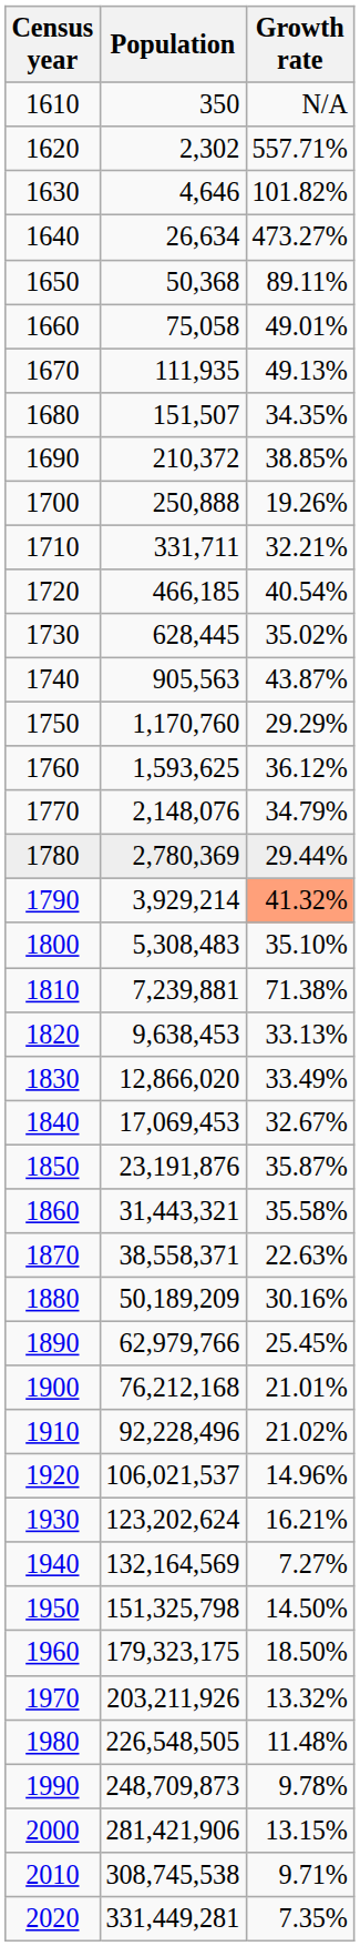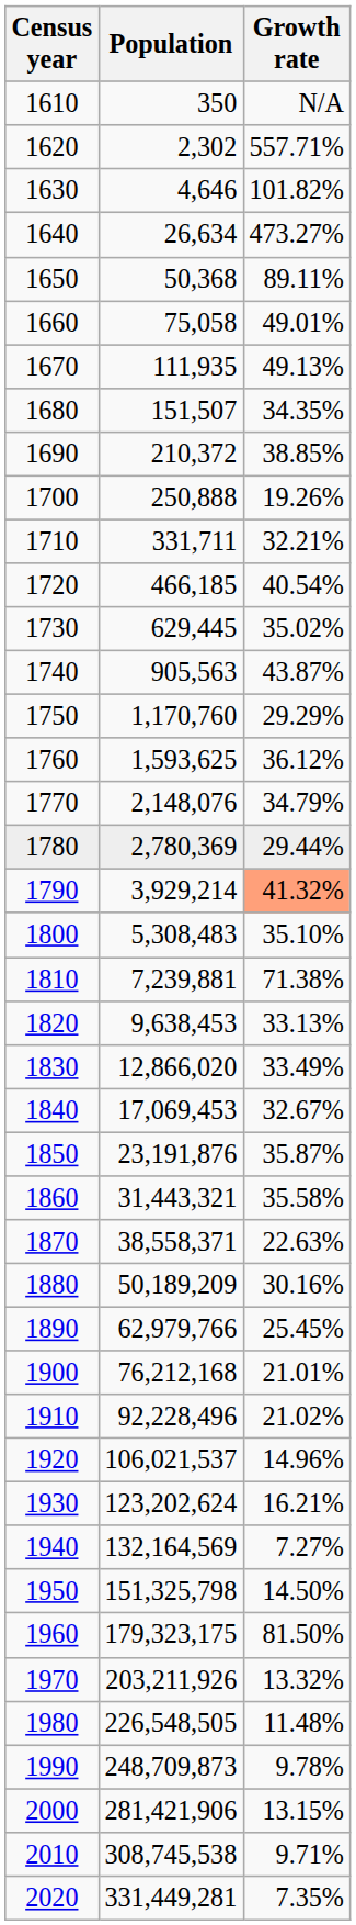1730 | Population: 628,445 -> 629,445
1960 | Growth rate: 18.50% -> 81.50%
